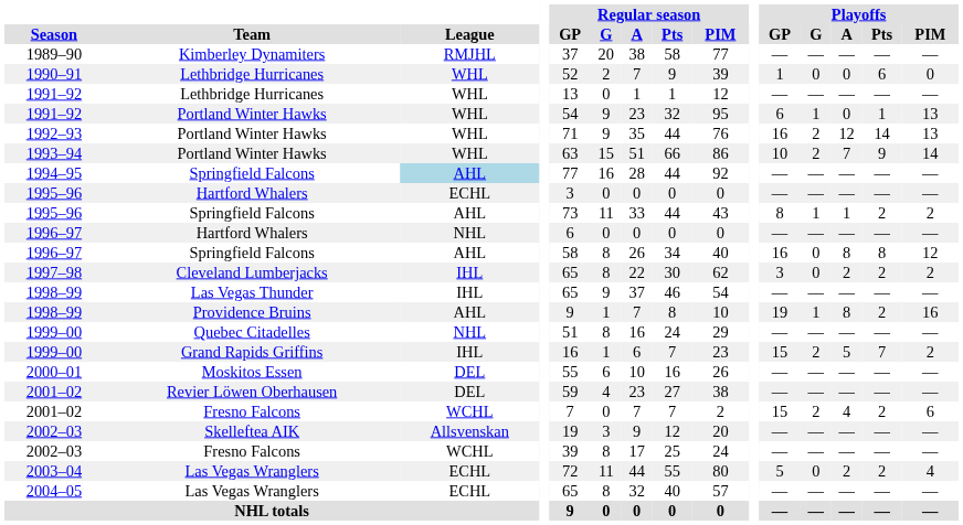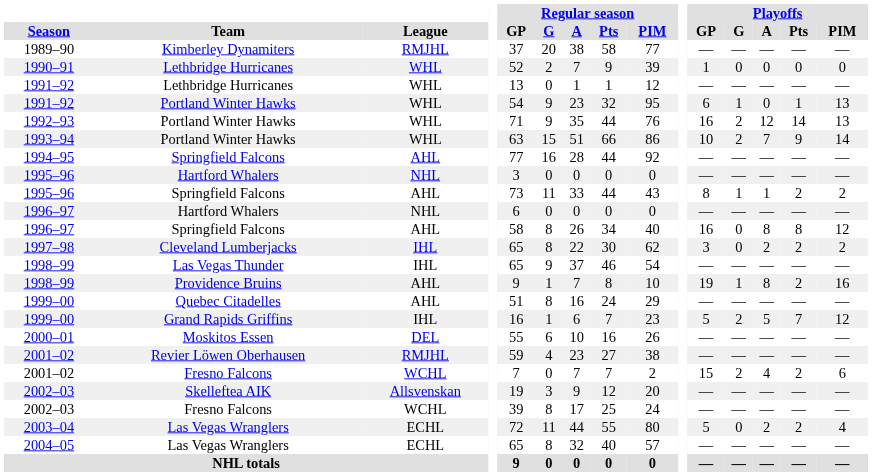1990–91 | Playoffs / Pts: 6 -> 0
1994–95 | League: lightblue background -> no background
1995–96 / Hartford Whalers | League: ECHL -> NHL
1999–00 / Quebec Citadelles | League: NHL -> AHL
1999–00 / Grand Rapids Griffins | Playoffs / GP: 15 -> 5
1999–00 / Grand Rapids Griffins | Playoffs / PIM: 2 -> 12
2001–02 / Revier Löwen Oberhausen | League: DEL -> RMJHL
